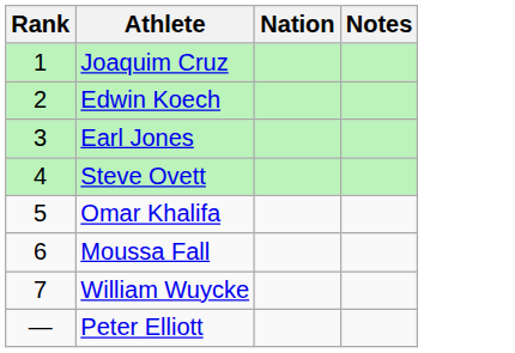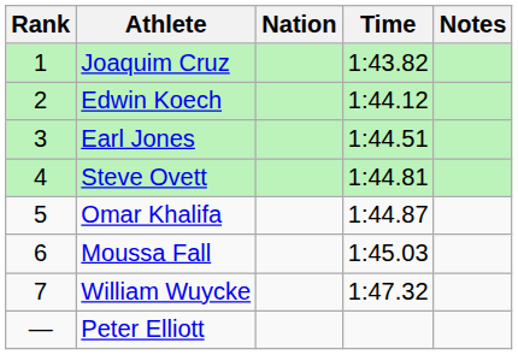+ column: Time | 1:43.82 | 1:44.12 | 1:44.51 | 1:44.81 | 1:44.87 | 1:45.03 | 1:47.32
